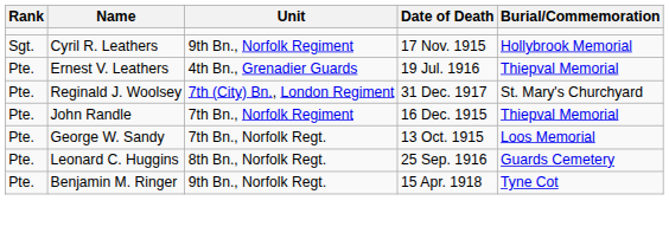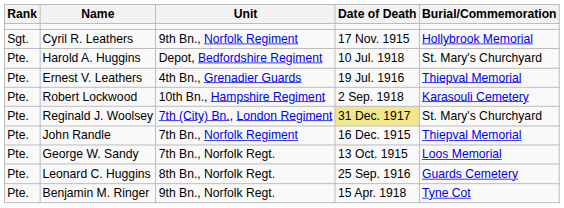+ row: Pte. | Harold A. Huggins | Depot, Bedfordshire Regiment | 10 Jul. 1918 | St. Mary's Churchyard
+ row: Pte. | Robert Lockwood | 10th Bn., Hampshire Regiment | 2 Sep. 1918 | Karasouli Cemetery
Reginald J. Woolsey | Date of Death: no background -> khaki background
